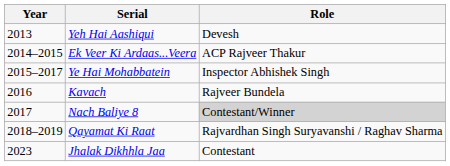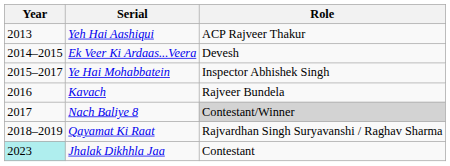Yeh Hai Aashiqui | Role: Devesh -> ACP Rajveer Thakur
Ek Veer Ki Ardaas...Veera | Role: ACP Rajveer Thakur -> Devesh
Jhalak Dikhhla Jaa | Year: no background -> paleturquoise background
